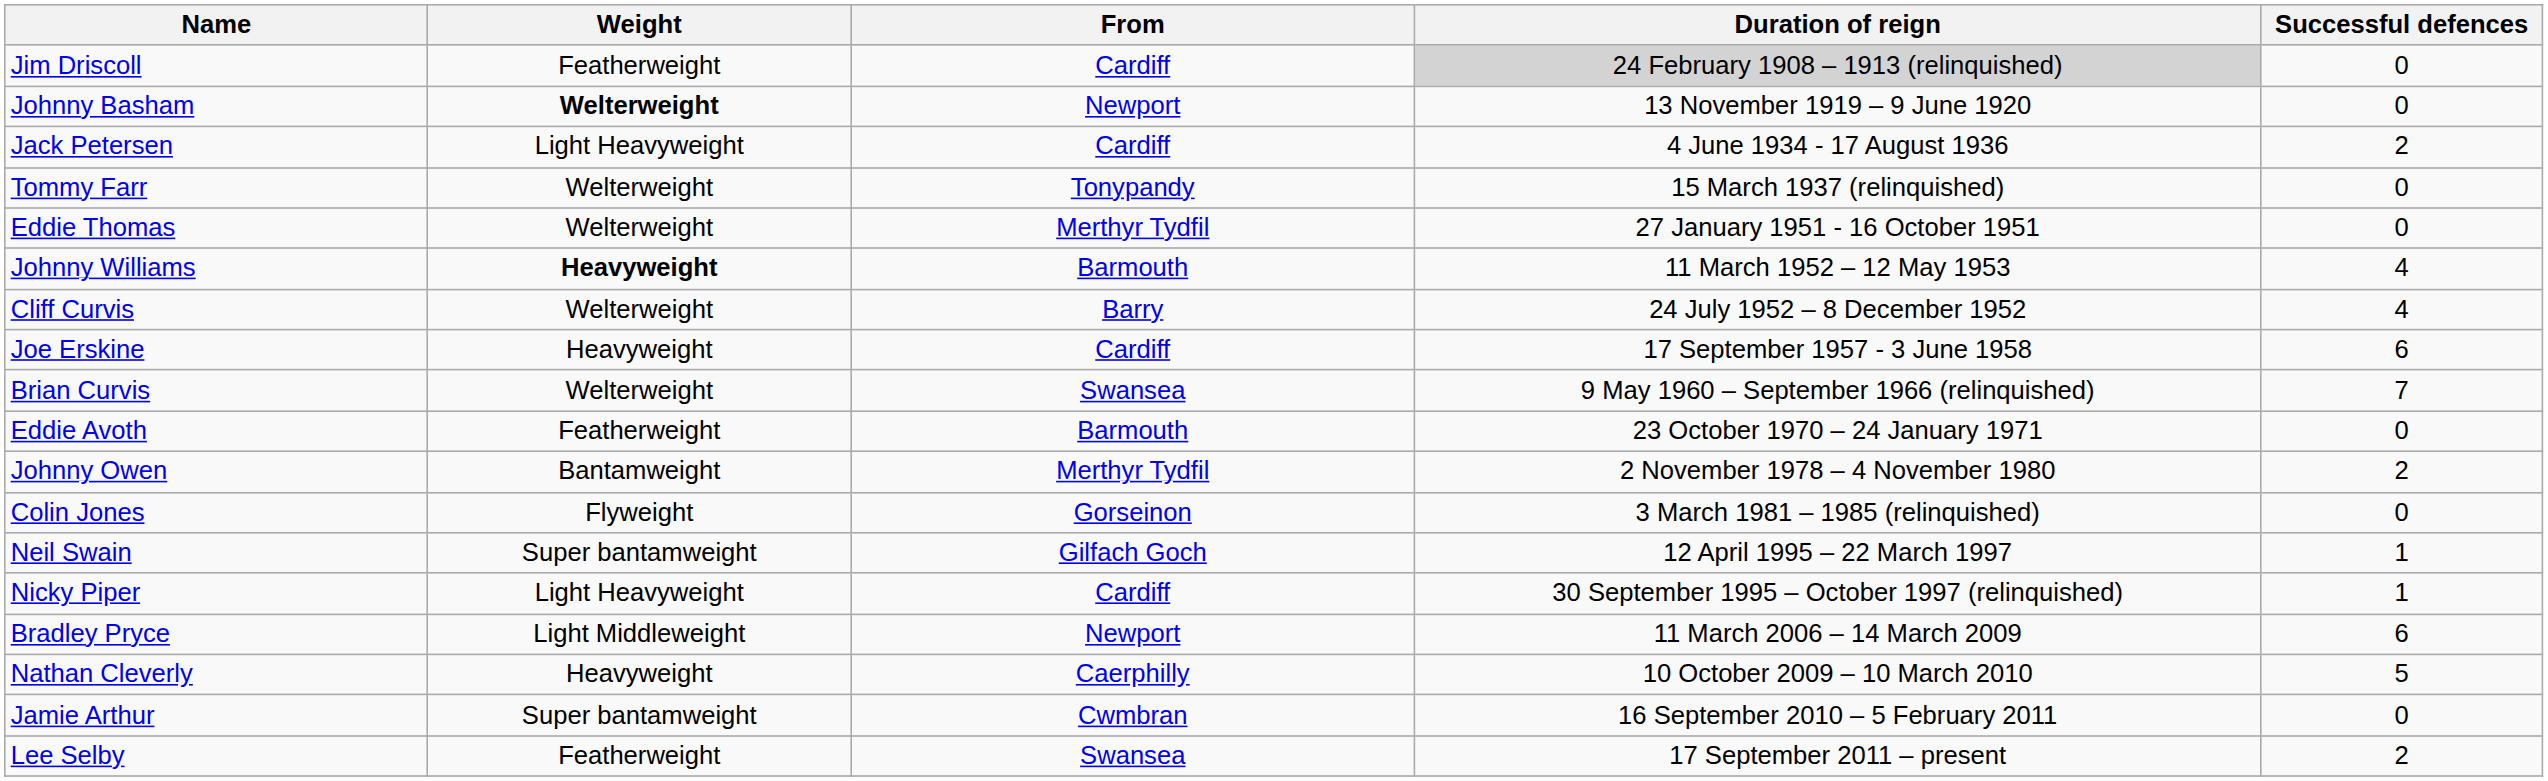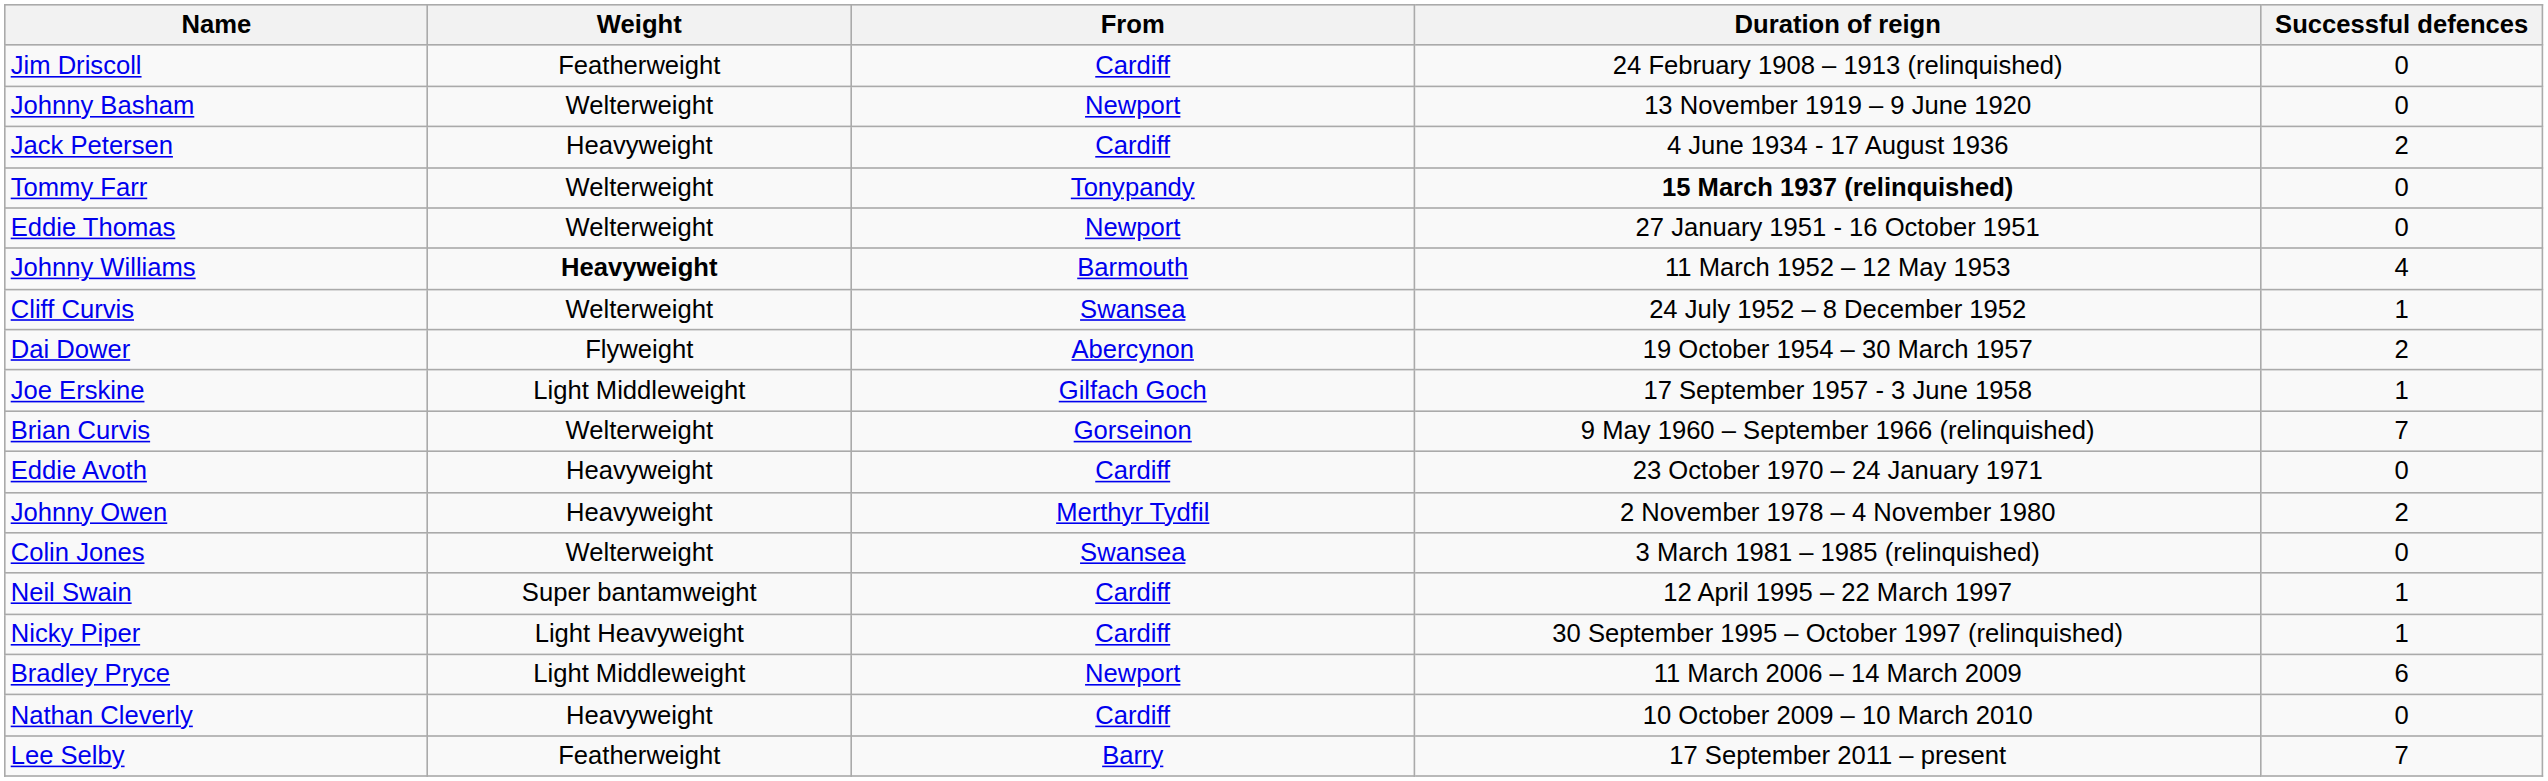Jim Driscoll | Duration of reign: lightgrey background -> no background
Johnny Basham | Weight: bold -> normal
Jack Petersen | Weight: Light Heavyweight -> Heavyweight
Tommy Farr | Duration of reign: normal -> bold
Eddie Thomas | From: Merthyr Tydfil -> Newport
Cliff Curvis | From: Barry -> Swansea
Cliff Curvis | Successful defences: 4 -> 1
+ row: Dai Dower | Flyweight | Abercynon | 19 October 1954 – 30 March 1957 | 2
Joe Erskine | Weight: Heavyweight -> Light Middleweight
Joe Erskine | From: Cardiff -> Gilfach Goch
Joe Erskine | Successful defences: 6 -> 1
Brian Curvis | From: Swansea -> Gorseinon
Eddie Avoth | Weight: Featherweight -> Heavyweight
Eddie Avoth | From: Barmouth -> Cardiff
Johnny Owen | Weight: Bantamweight -> Heavyweight
Colin Jones | Weight: Flyweight -> Welterweight
Colin Jones | From: Gorseinon -> Swansea
Neil Swain | From: Gilfach Goch -> Cardiff
Nathan Cleverly | From: Caerphilly -> Cardiff
Nathan Cleverly | Successful defences: 5 -> 0
- row: Jamie Arthur | Super bantamweight | Cwmbran | 16 September 2010 – 5 February 2011 | 0
Lee Selby | From: Swansea -> Barry
Lee Selby | Successful defences: 2 -> 7
